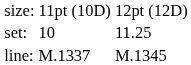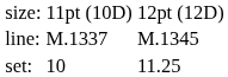rows swapped: set: <-> line:
